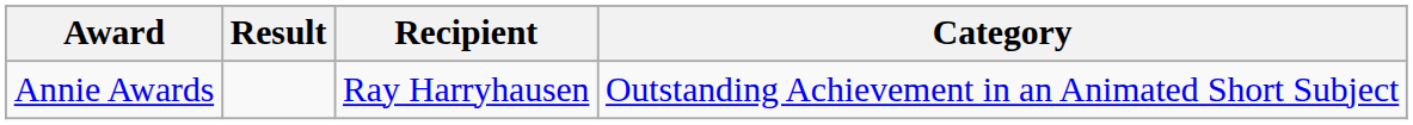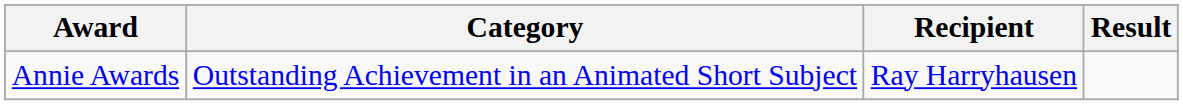columns swapped: Category <-> Result
